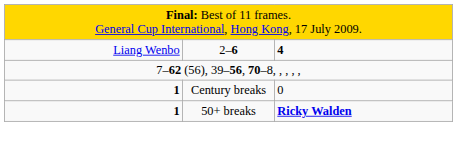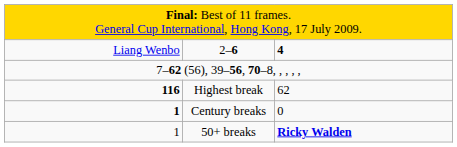+ row: 116 | Highest break | 62
50+ breaks | column 1: bold -> normal
